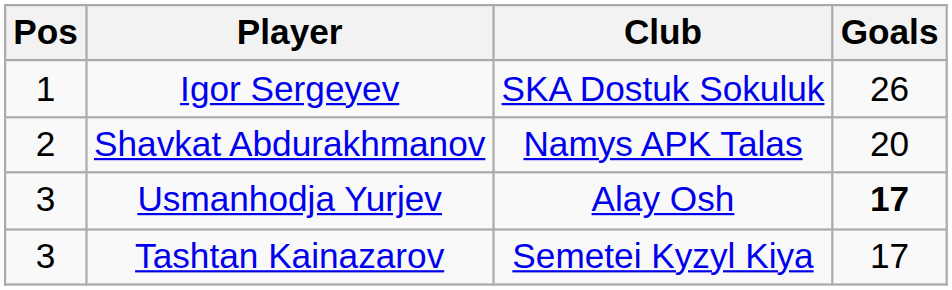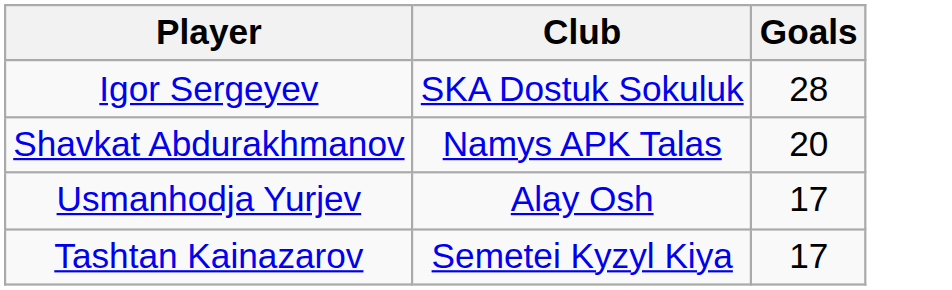- column: Pos | 1 | 2 | 3 | 3
Igor Sergeyev | Goals: 26 -> 28
Usmanhodja Yurjev | Goals: bold -> normal
